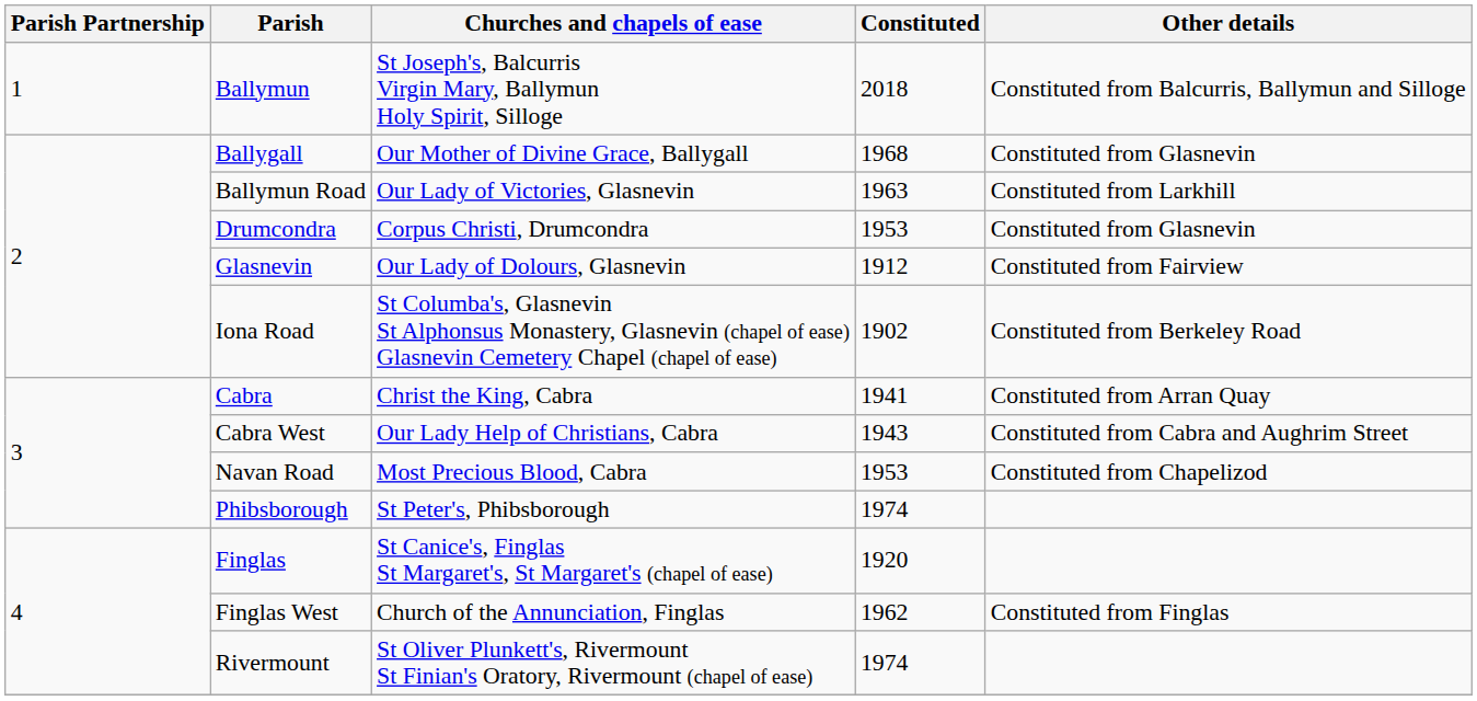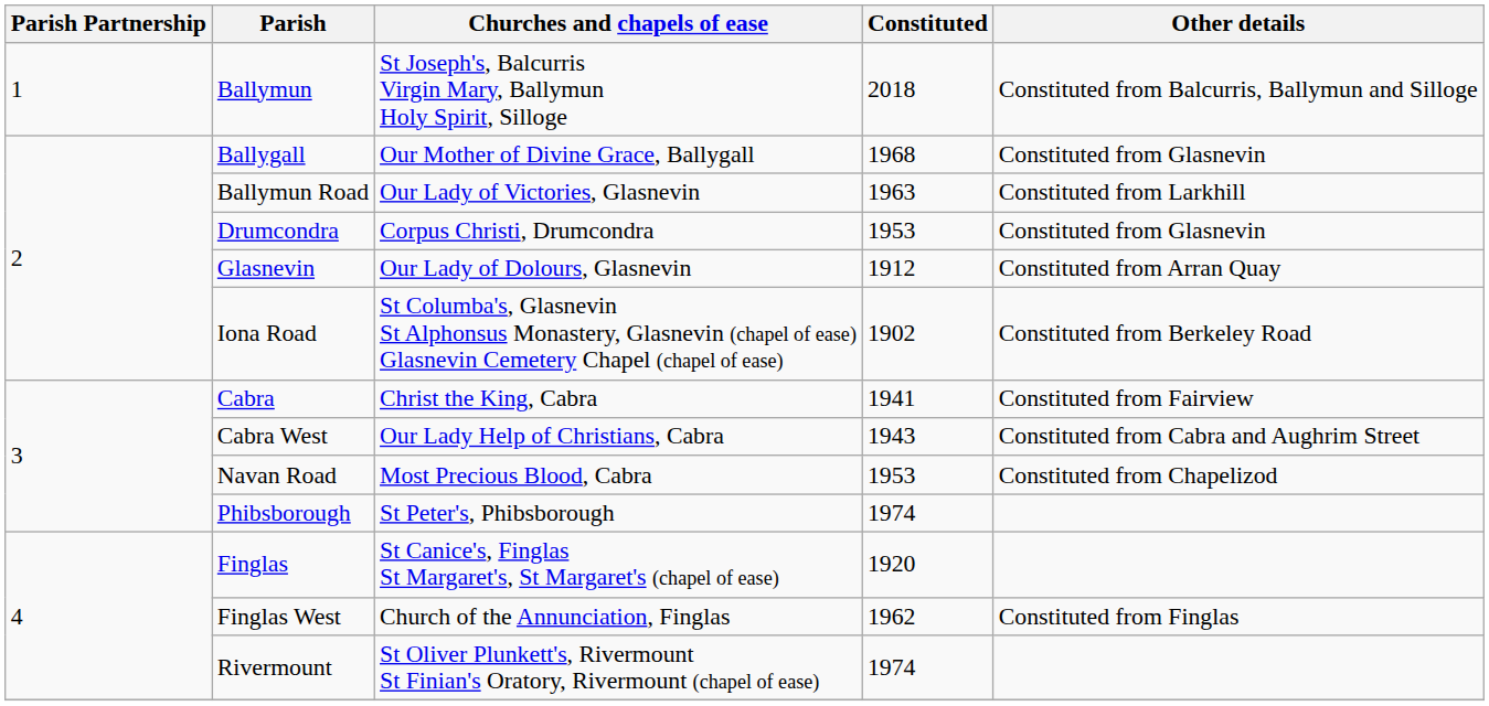Glasnevin | Other details: Constituted from Fairview -> Constituted from Arran Quay
Cabra | Other details: Constituted from Arran Quay -> Constituted from Fairview
